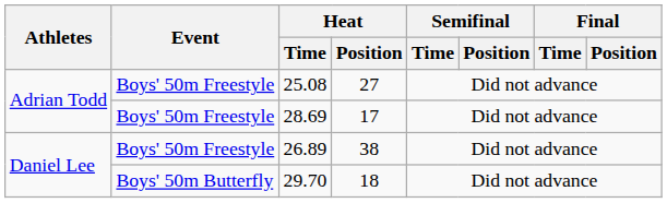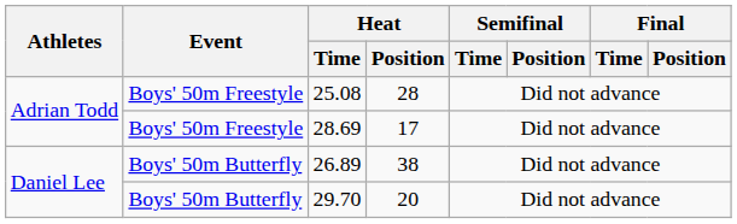25.08 | Heat / Position: 27 -> 28
26.89 | Event: Boys' 50m Freestyle -> Boys' 50m Butterfly
29.70 | Heat / Position: 18 -> 20
